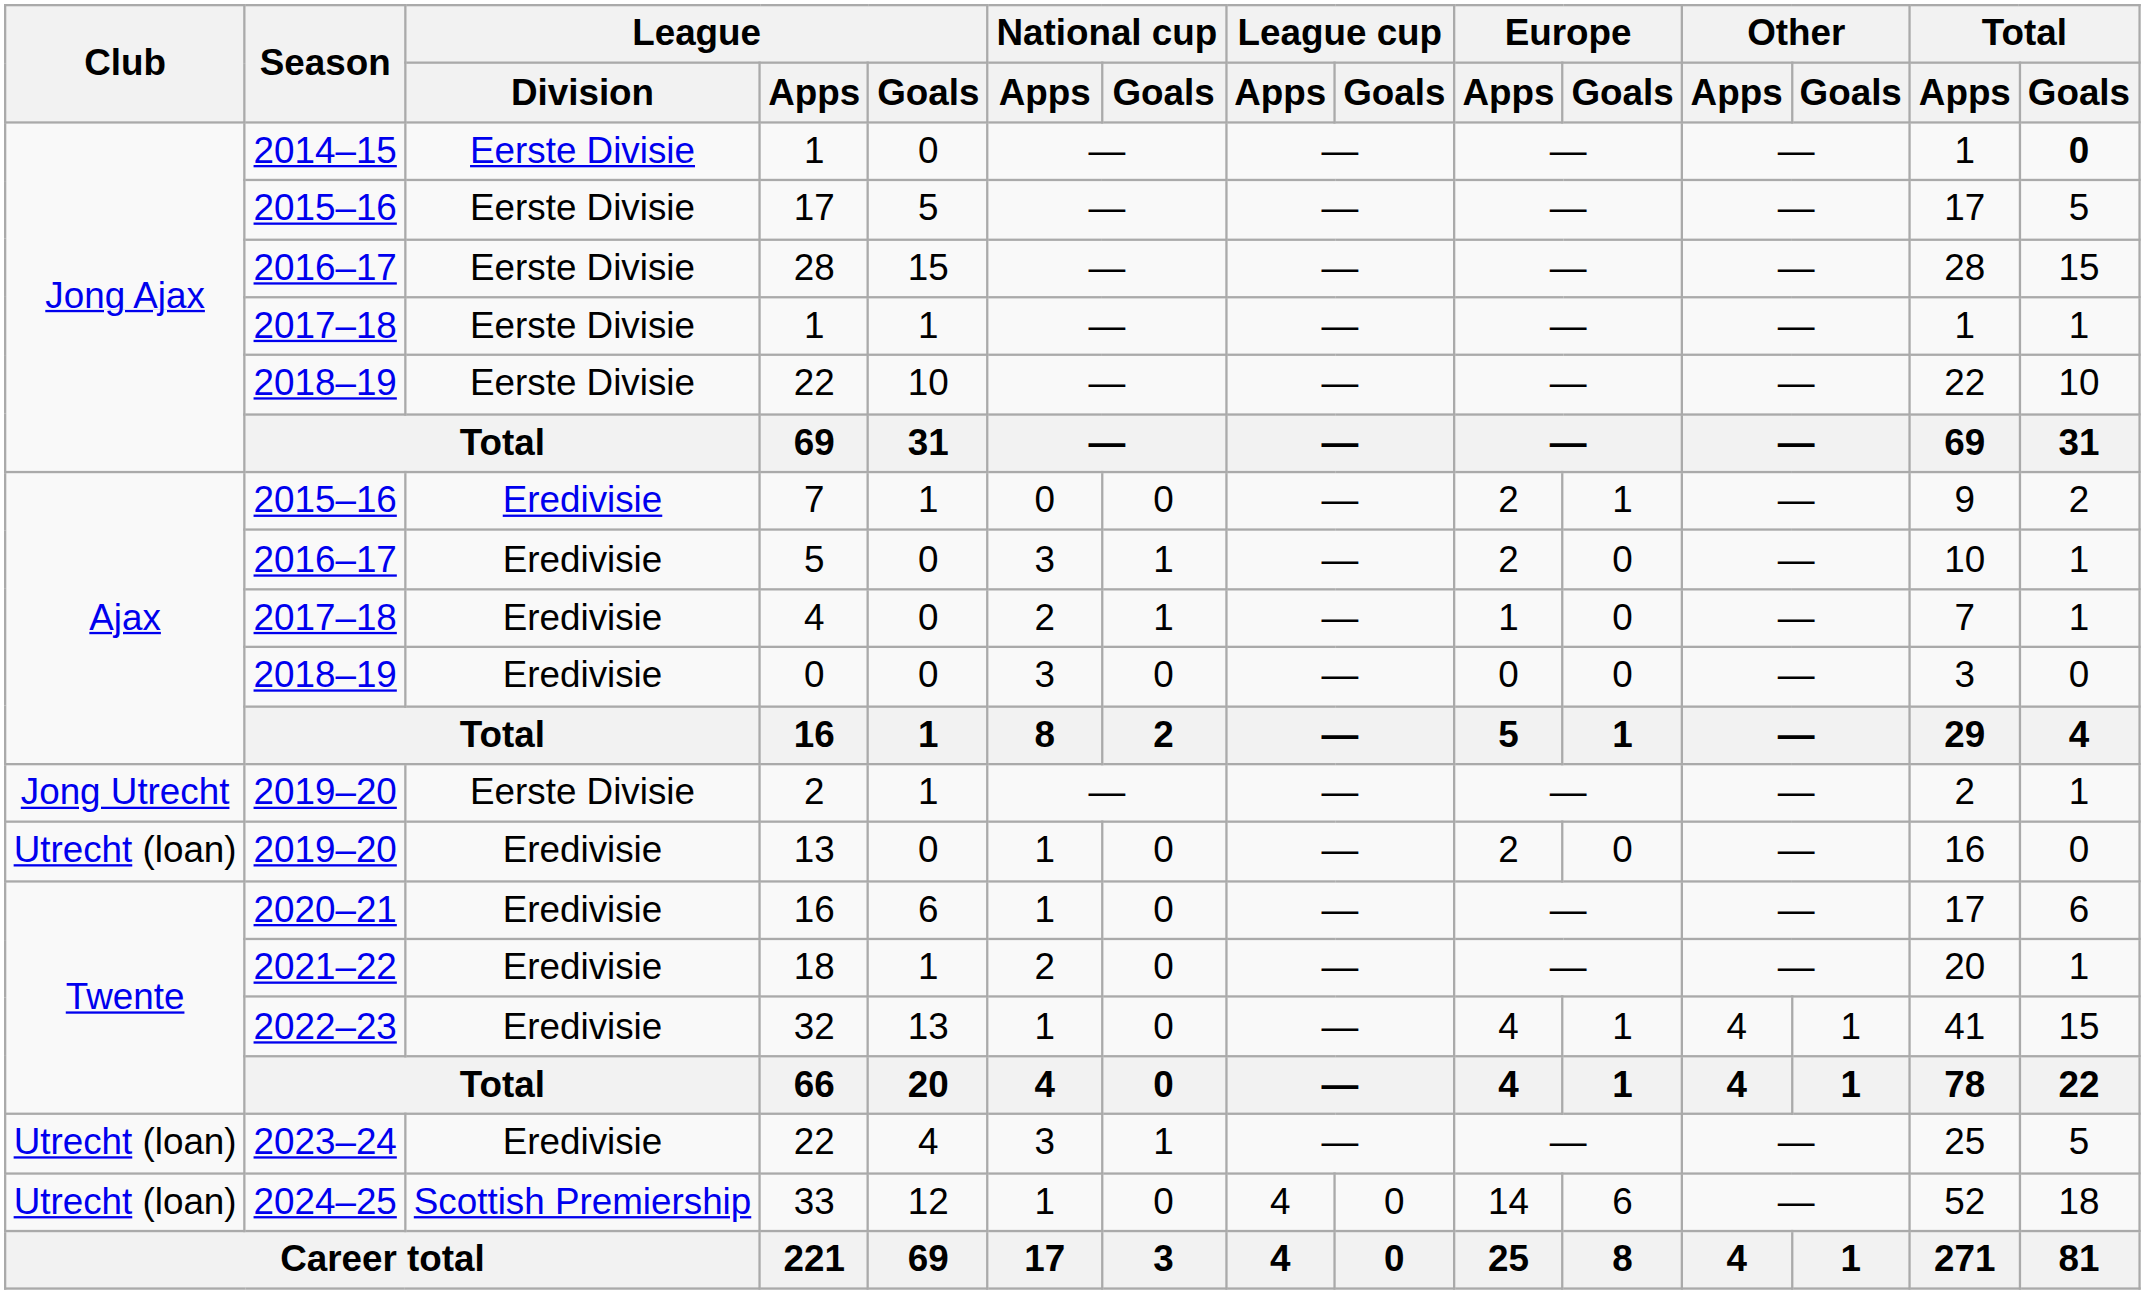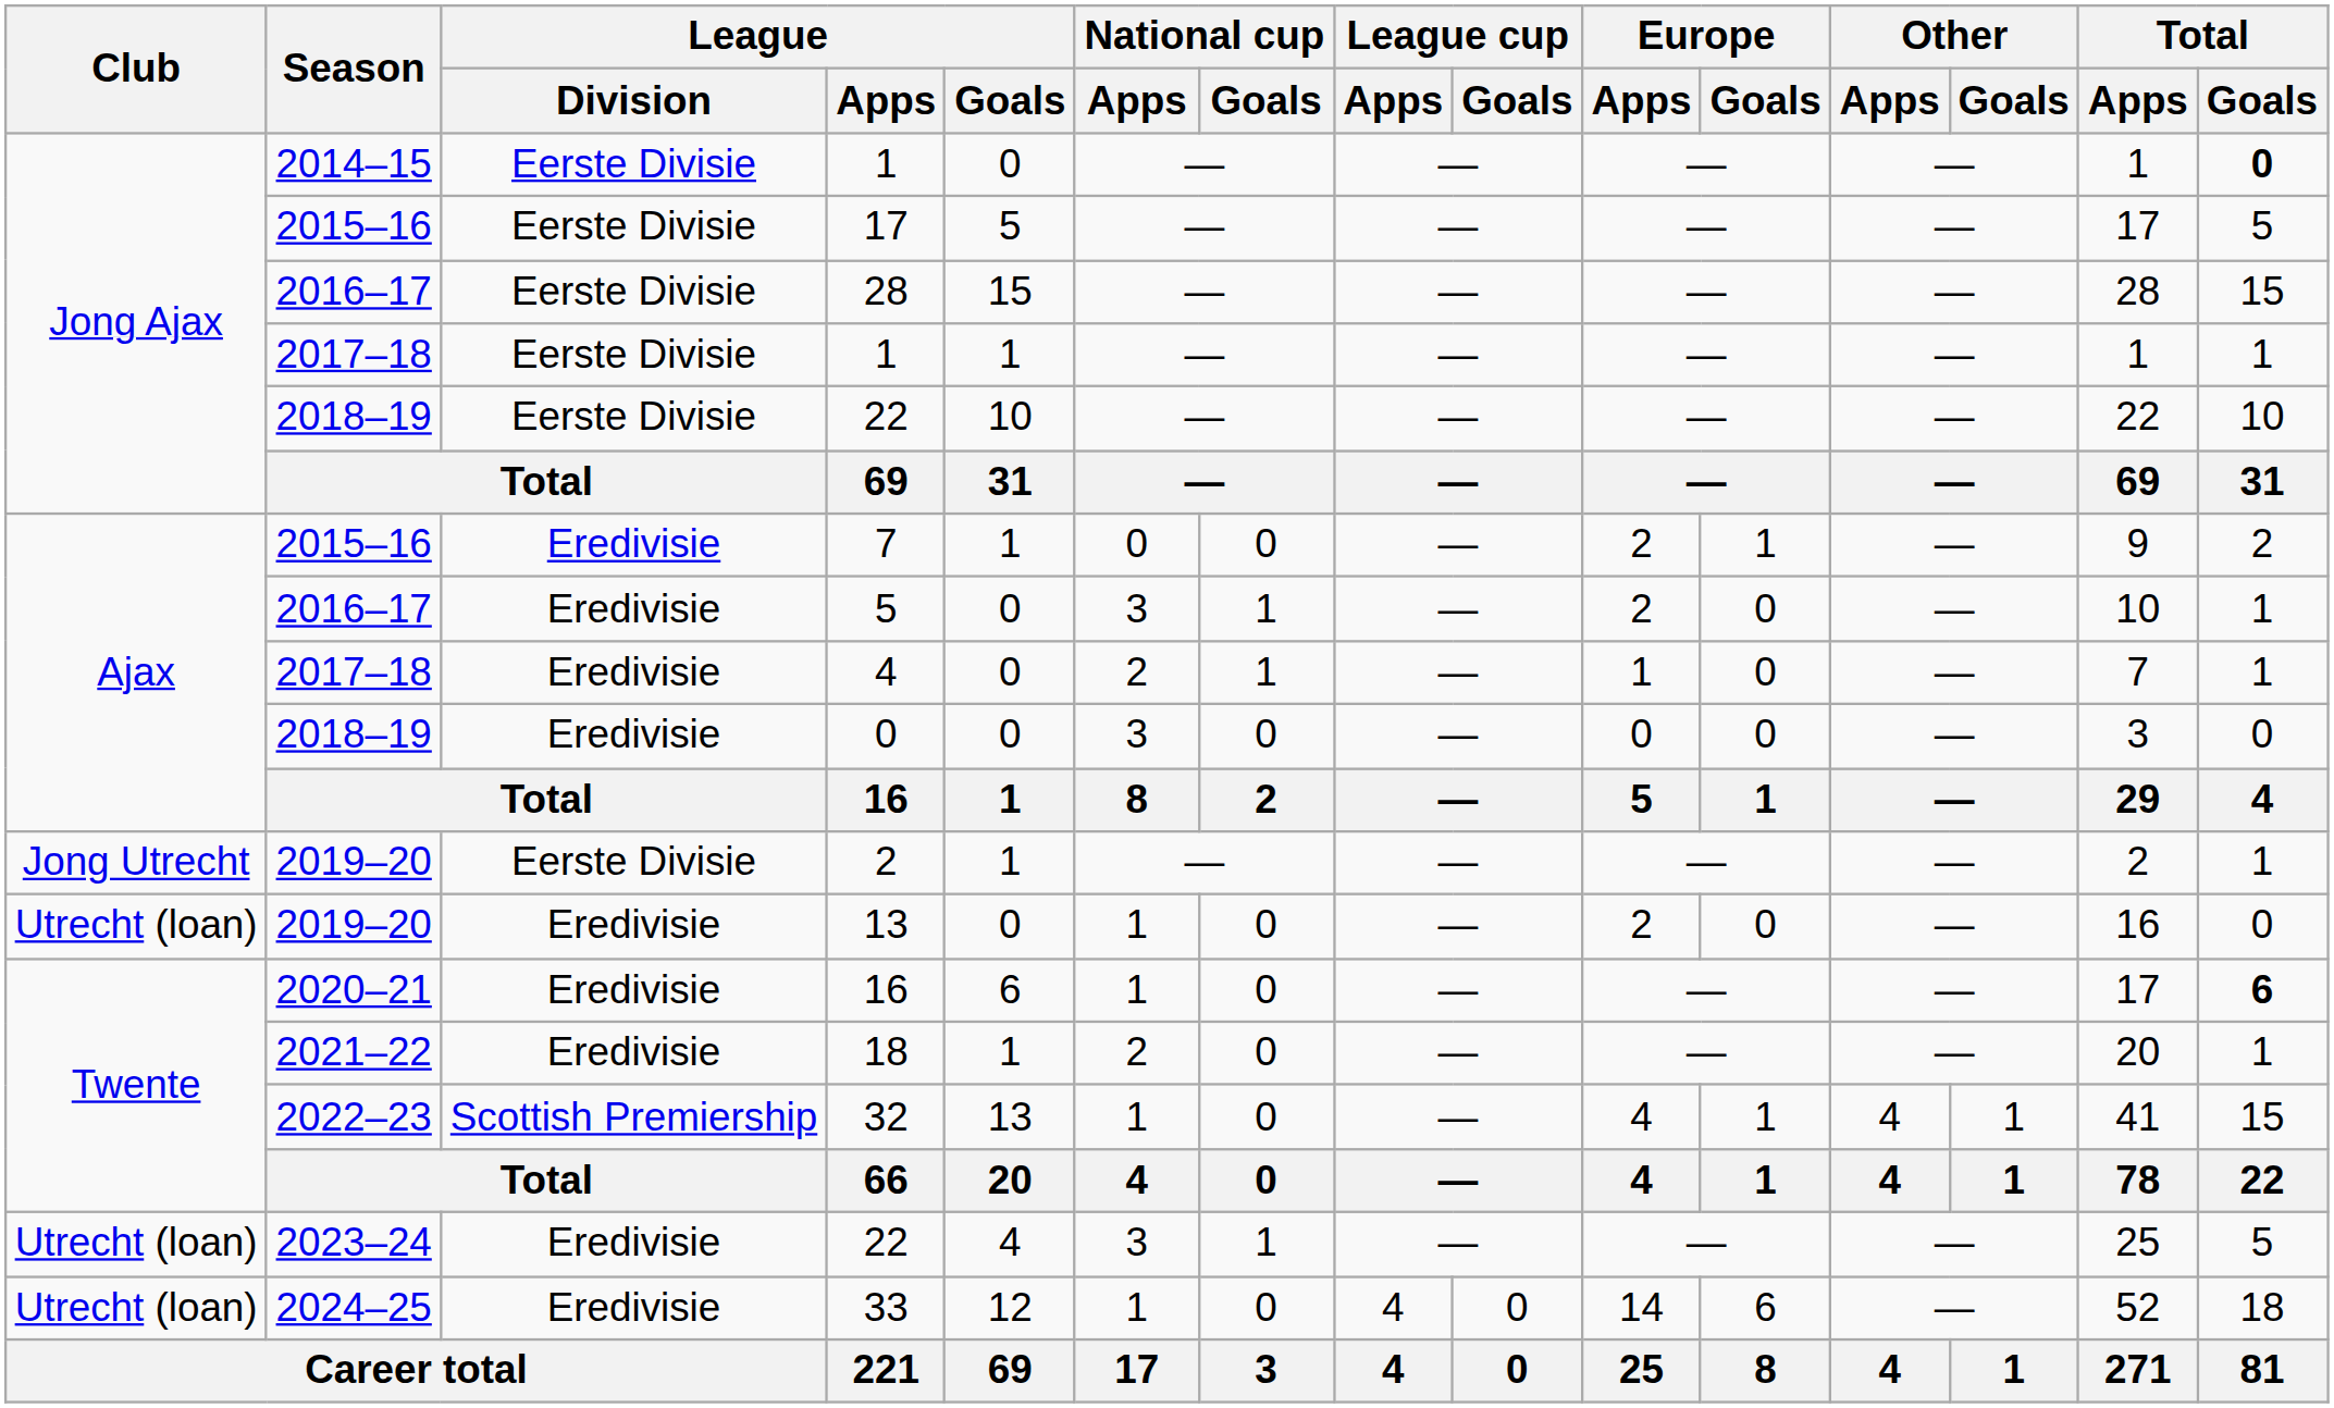2020–21 / 16 | Total / Goals: normal -> bold
32 | League / Division: Eredivisie -> Scottish Premiership
33 | League / Division: Scottish Premiership -> Eredivisie
